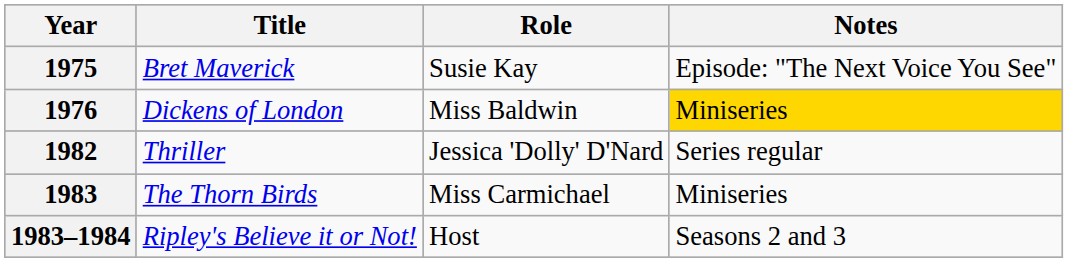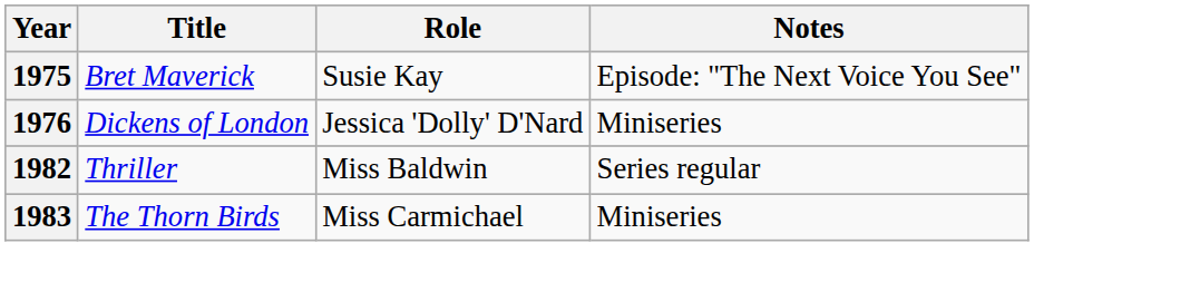1976 | Role: Miss Baldwin -> Jessica 'Dolly' D'Nard
1976 | Notes: gold background -> no background
1982 | Role: Jessica 'Dolly' D'Nard -> Miss Baldwin
- row: 1983–1984 | Ripley's Believe it or Not! | Host | Seasons 2 and 3
